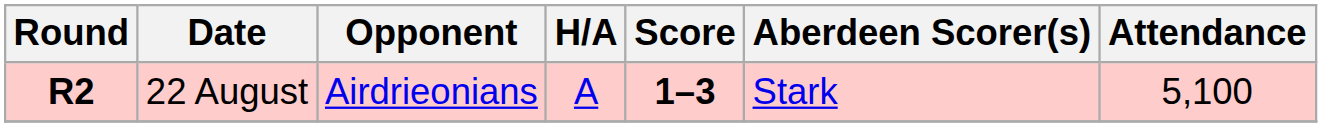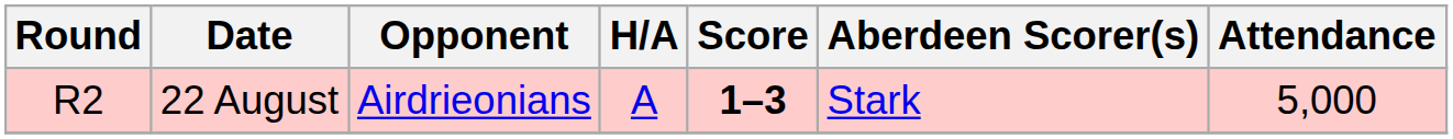22 August | Round: bold -> normal
22 August | Attendance: 5,100 -> 5,000
